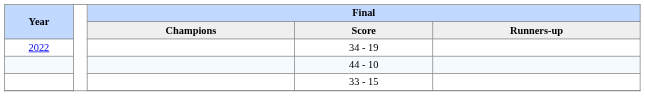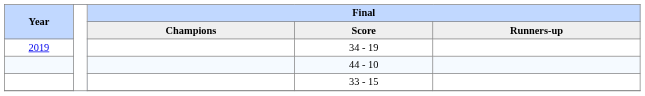34 - 19 | Year: 2022 -> 2019
